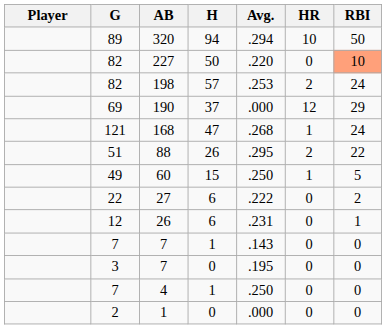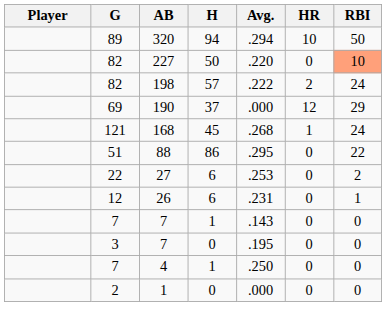198 | Avg.: .253 -> .222
168 | H: 47 -> 45
88 | H: 26 -> 86
88 | HR: 2 -> 0
- row: 49 | 60 | 15 | .250 | 1 | 5
27 | Avg.: .222 -> .253
